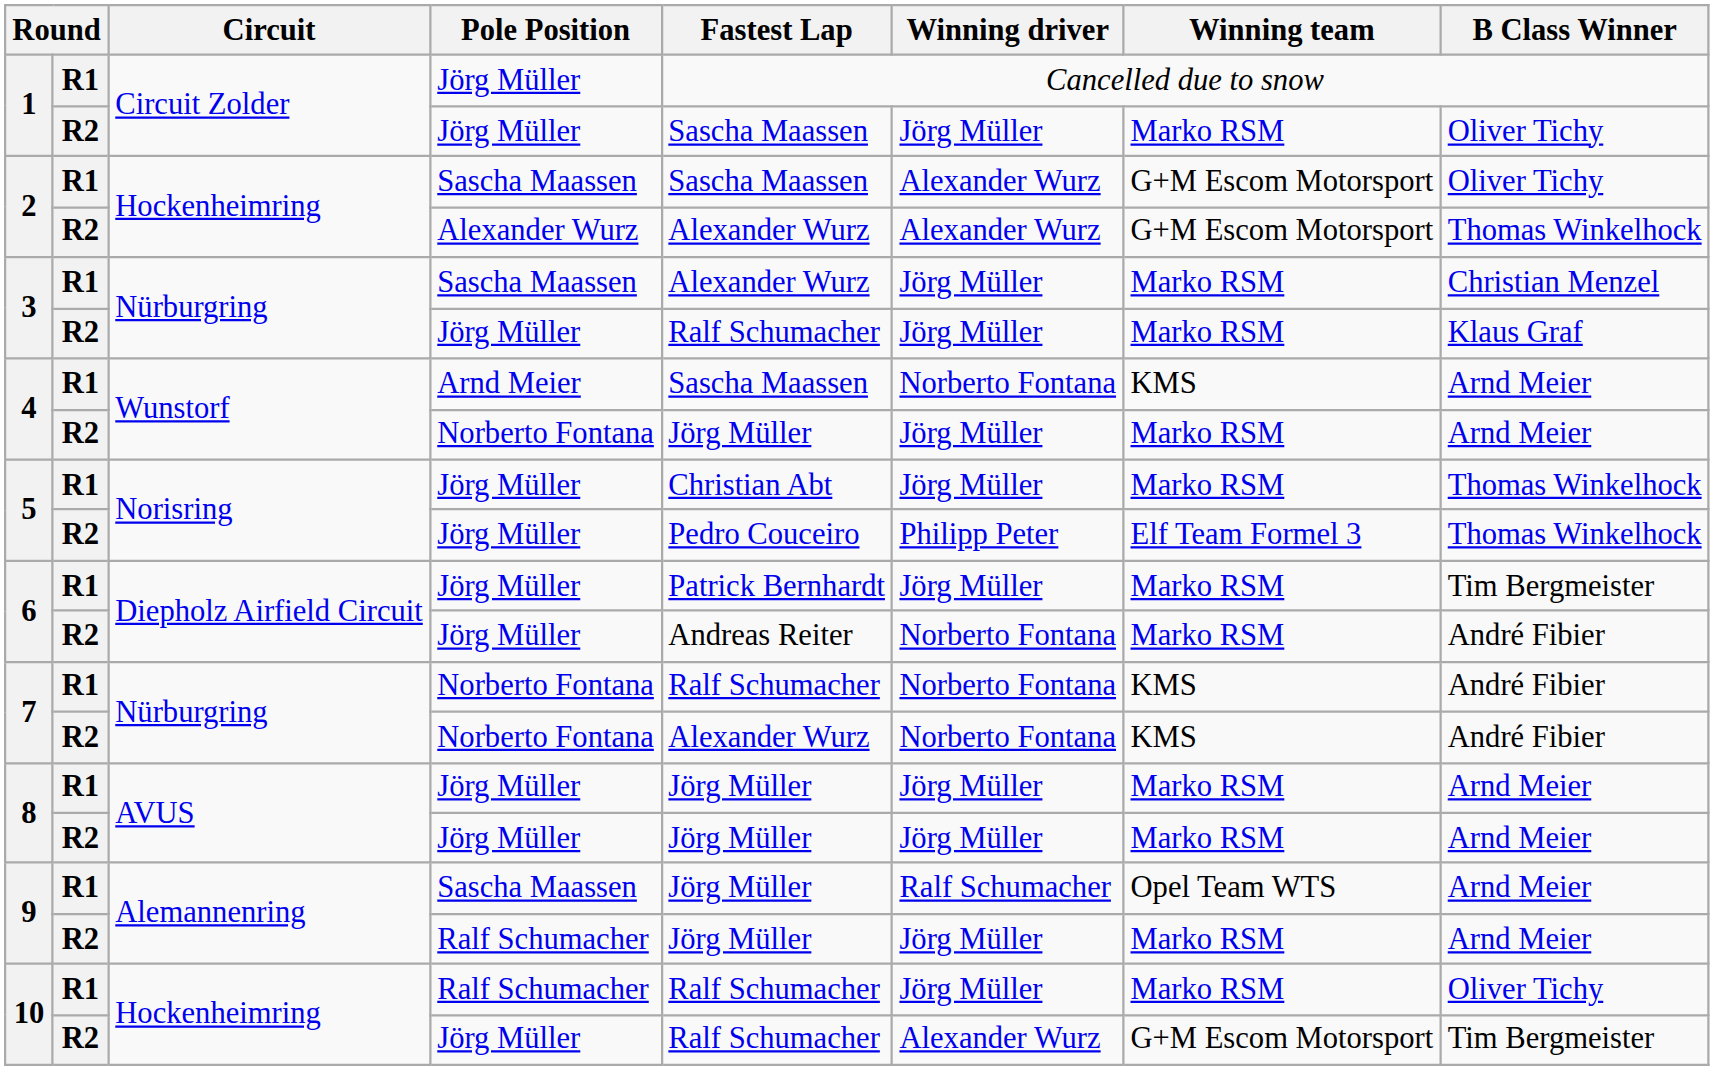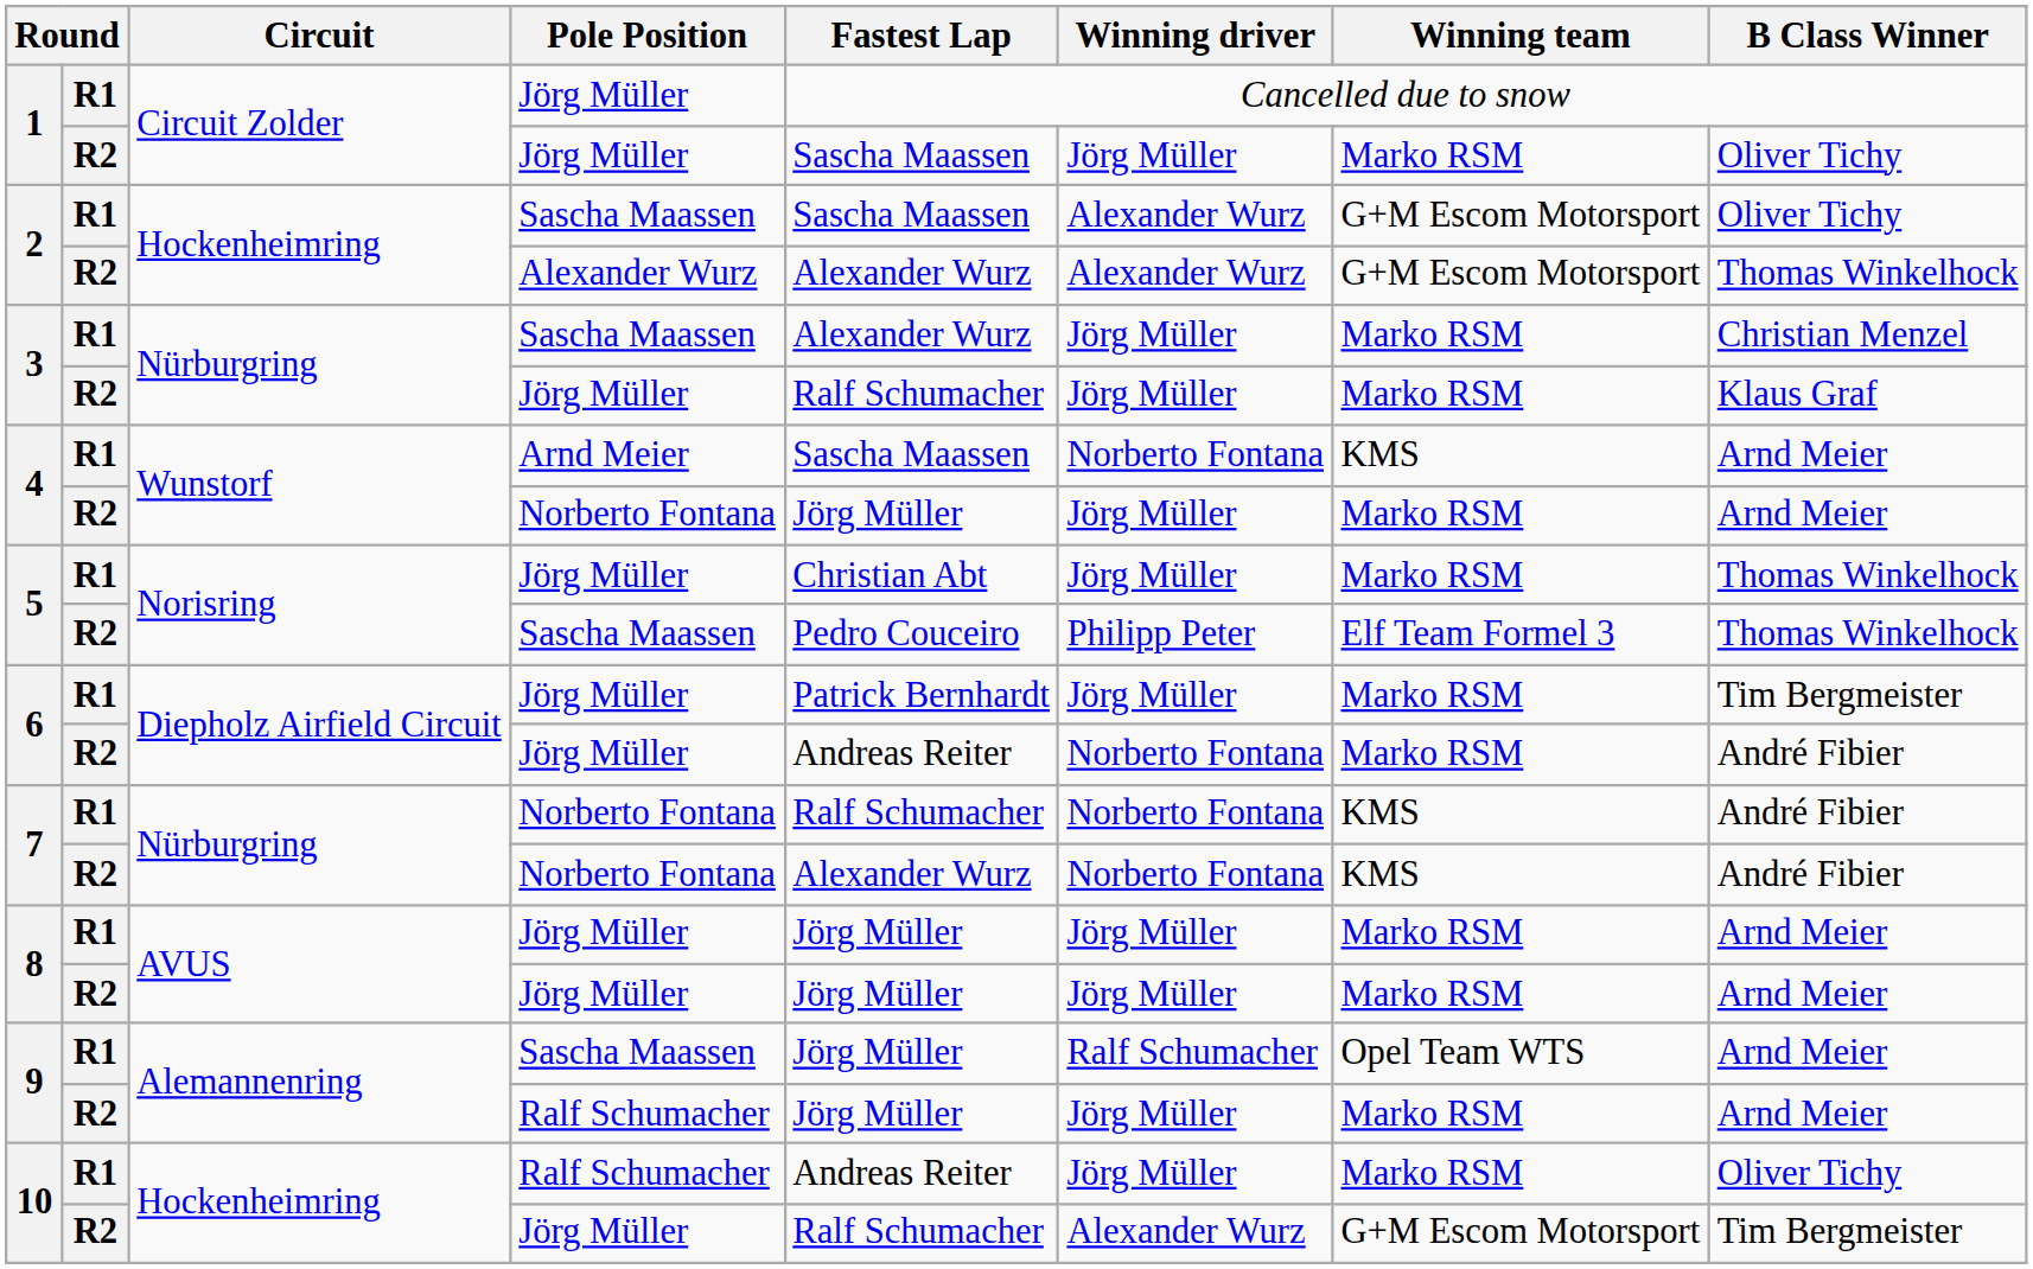5 / R2 | Pole Position: Jörg Müller -> Sascha Maassen
10 / R1 | Fastest Lap: Ralf Schumacher -> Andreas Reiter
